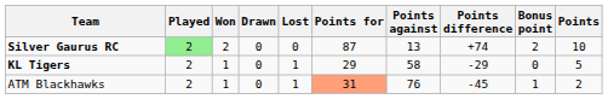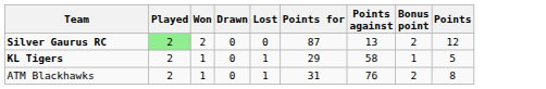- column: Points difference | +74 | -29 | -45
Silver Gaurus RC | Points: 10 -> 12
KL Tigers | Bonus point: 0 -> 1
ATM Blackhawks | Points for: lightsalmon background -> no background
ATM Blackhawks | Bonus point: 1 -> 2
ATM Blackhawks | Points: 2 -> 8
